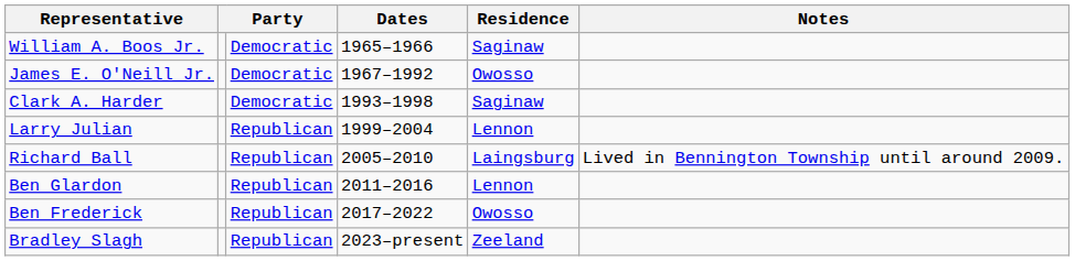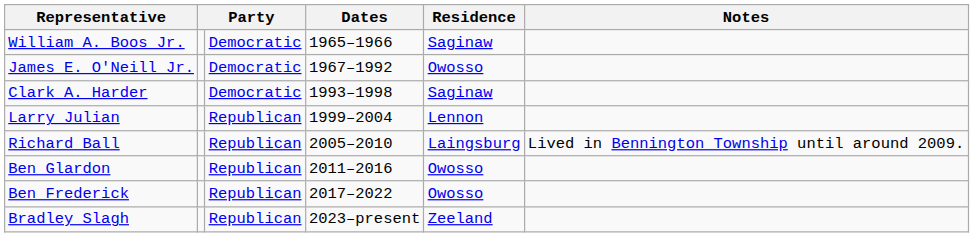Ben Glardon | Residence: Lennon -> Owosso
